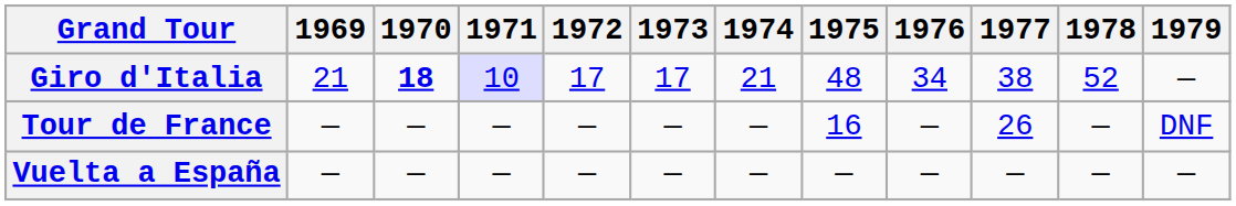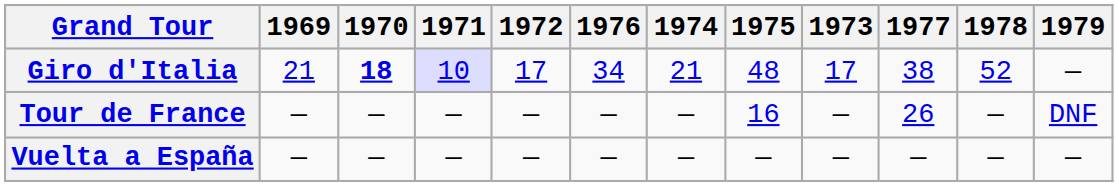columns swapped: 1973 <-> 1976
